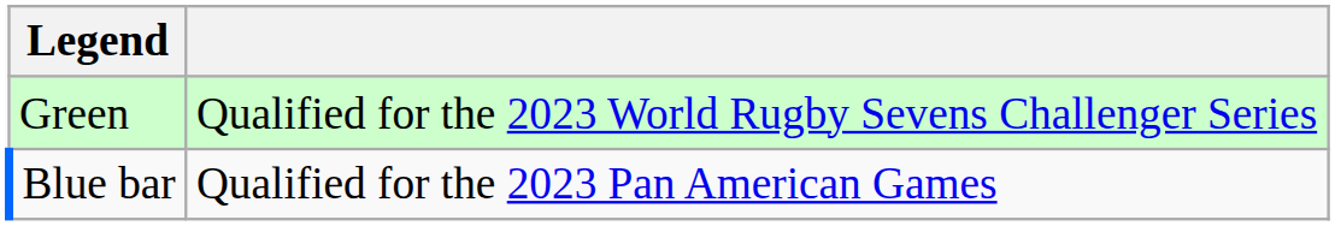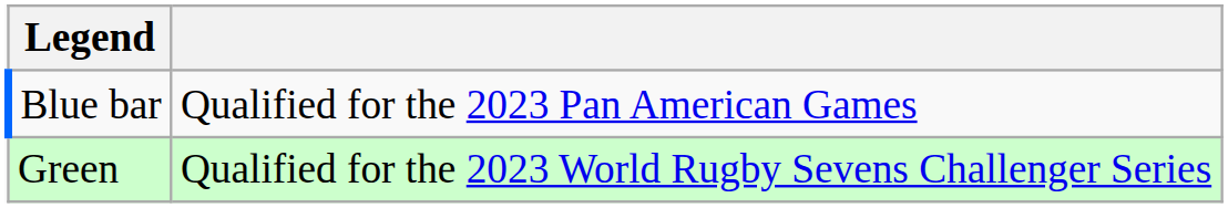rows swapped: Green <-> Blue bar
